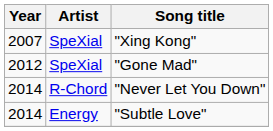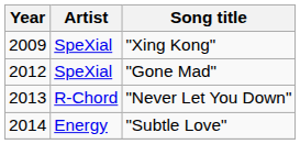"Xing Kong" | Year: 2007 -> 2009
"Never Let You Down" | Year: 2014 -> 2013
